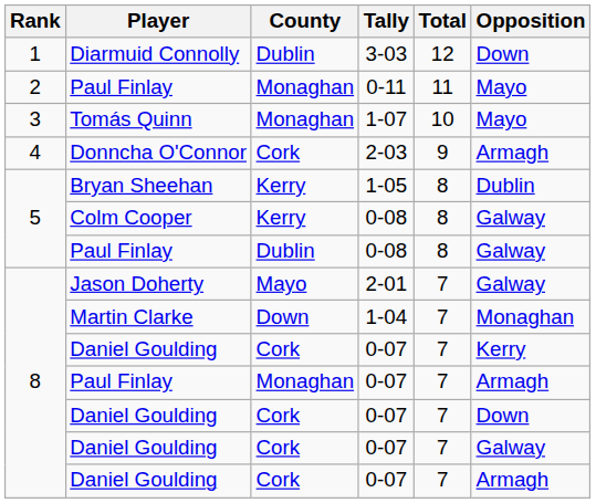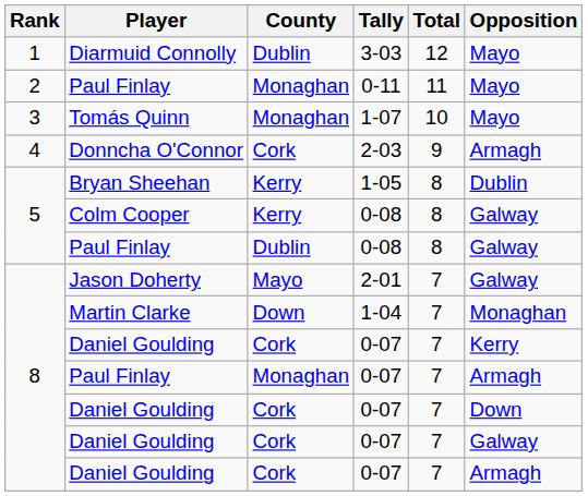Diarmuid Connolly | Opposition: Down -> Mayo
